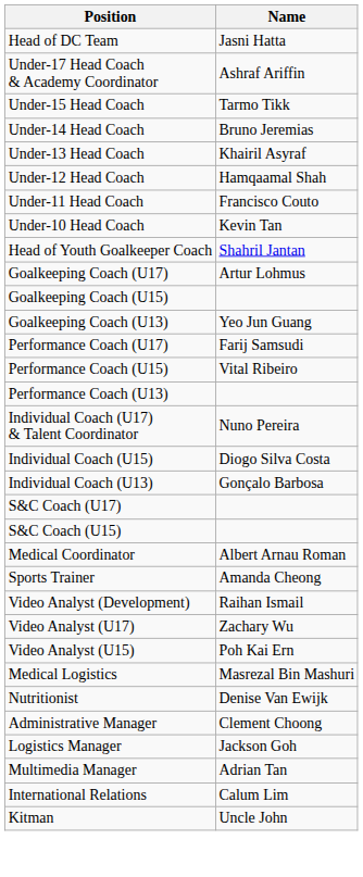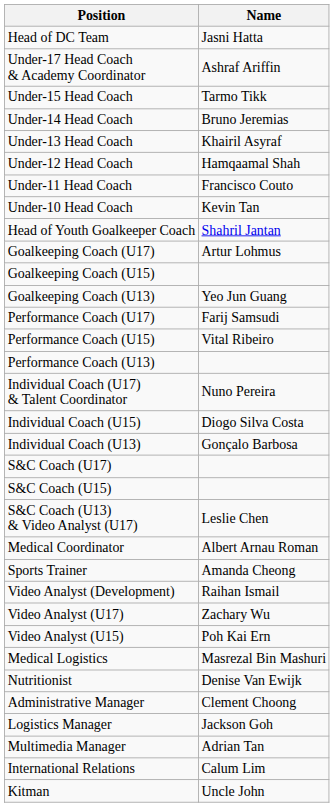+ row: S&C Coach (U13) & Video Analyst (U17) | Leslie Chen
